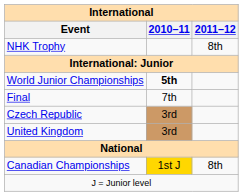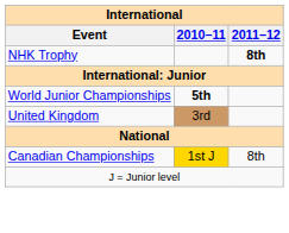NHK Trophy | 2011–12: normal -> bold
- row: Final | 7th
- row: Czech Republic | 3rd
